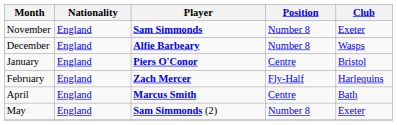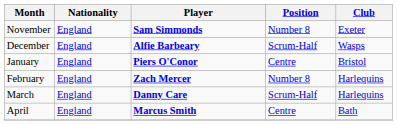December | Position: Number 8 -> Scrum-Half
February | Position: Fly-Half -> Number 8
+ row: March | England | Danny Care | Scrum-Half | Harlequins
- row: May | England | Sam Simmonds (2) | Number 8 | Exeter
